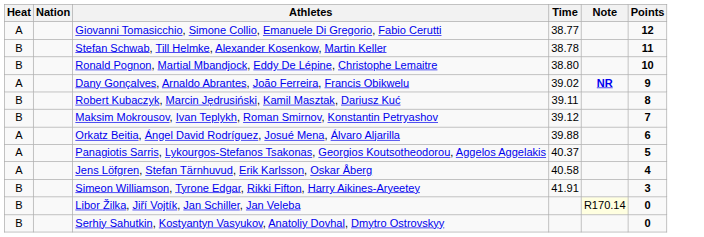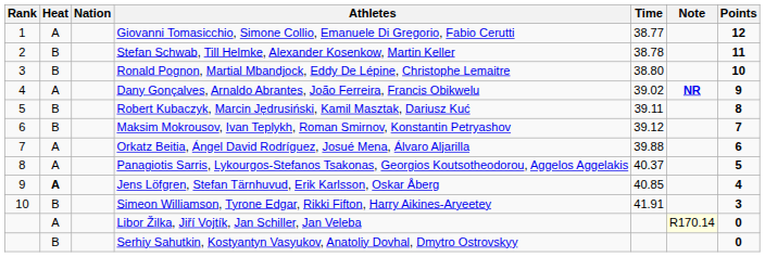+ column: Rank | 1 | 2 | 3 | 4 | 5 | 6 | 7 | 8 | 9 | 10
Jens Löfgren, Stefan Tärnhuvud, Erik Karlsson, Oskar Åberg | Heat: normal -> bold
Jens Löfgren, Stefan Tärnhuvud, Erik Karlsson, Oskar Åberg | Time: 40.58 -> 40.85
Libor Žilka, Jiří Vojtík, Jan Schiller, Jan Veleba | Heat: B -> A
